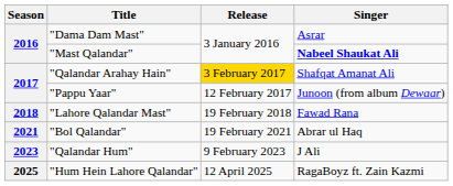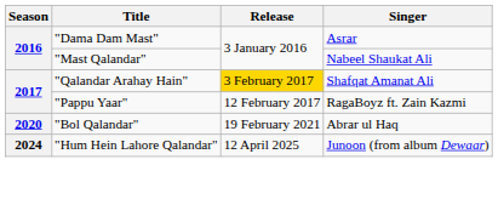"Mast Qalandar" | Singer: bold -> normal
"Pappu Yaar" | Singer: Junoon (from album Dewaar) -> RagaBoyz ft. Zain Kazmi
- row: 2018 | "Lahore Qalandar Mast" | 19 February 2018 | Fawad Rana
"Bol Qalandar" | Season: 2021 -> 2020
- row: 2023 | "Qalandar Hum" | 9 February 2023 | J Ali
"Hum Hein Lahore Qalandar" | Season: 2025 -> 2024
"Hum Hein Lahore Qalandar" | Singer: RagaBoyz ft. Zain Kazmi -> Junoon (from album Dewaar)
